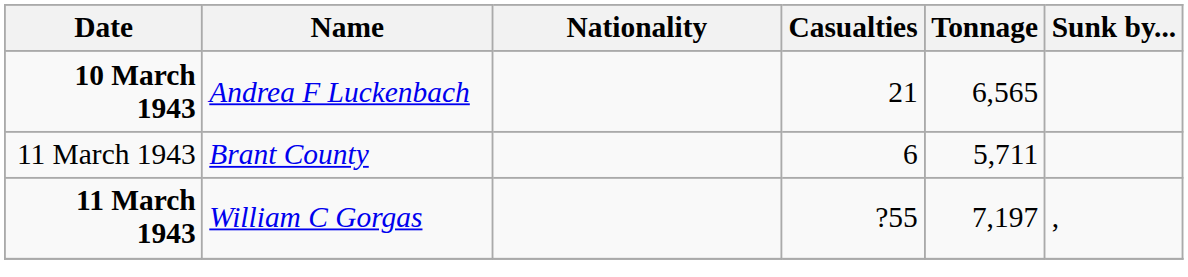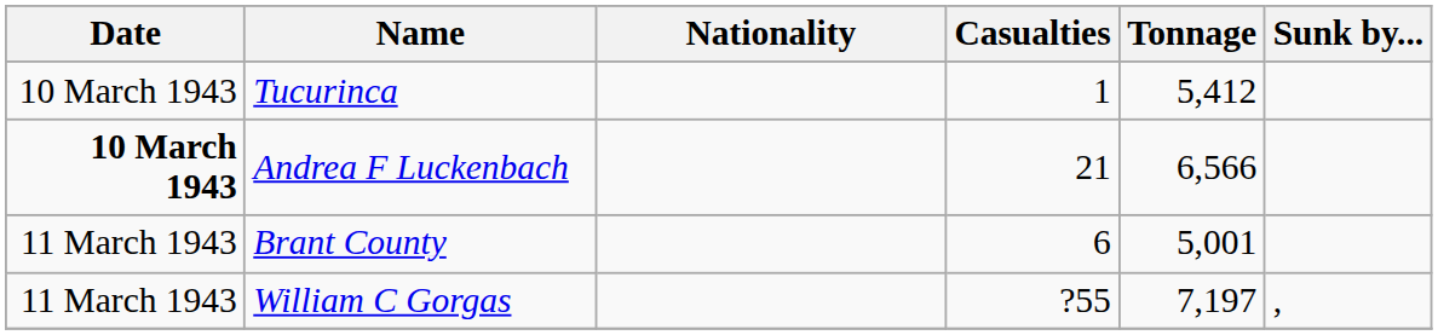+ row: 10 March 1943 | Tucurinca | 1 | 5,412
Andrea F Luckenbach | Tonnage: 6,565 -> 6,566
Brant County | Tonnage: 5,711 -> 5,001
William C Gorgas | Date: bold -> normal
